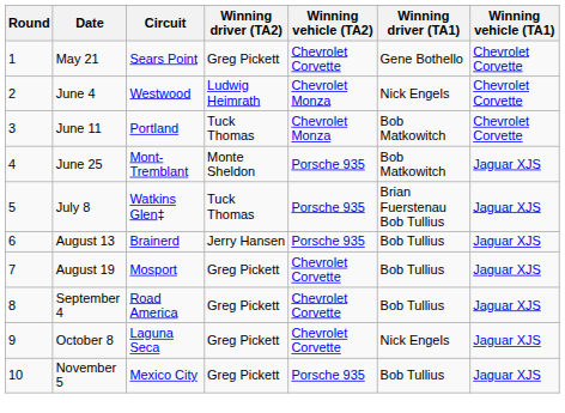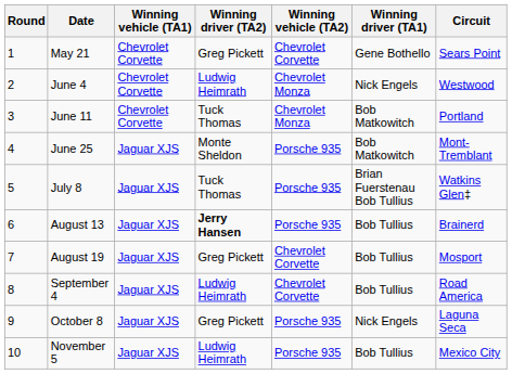columns swapped: Circuit <-> Winning vehicle (TA1)
August 13 | Winning driver (TA2): normal -> bold
September 4 | Winning driver (TA2): Greg Pickett -> Ludwig Heimrath
October 8 | Winning vehicle (TA2): Chevrolet Corvette -> Porsche 935
November 5 | Winning driver (TA2): Greg Pickett -> Ludwig Heimrath
